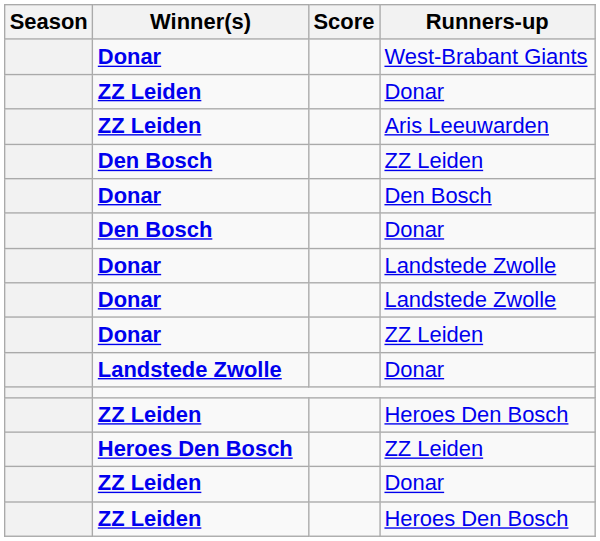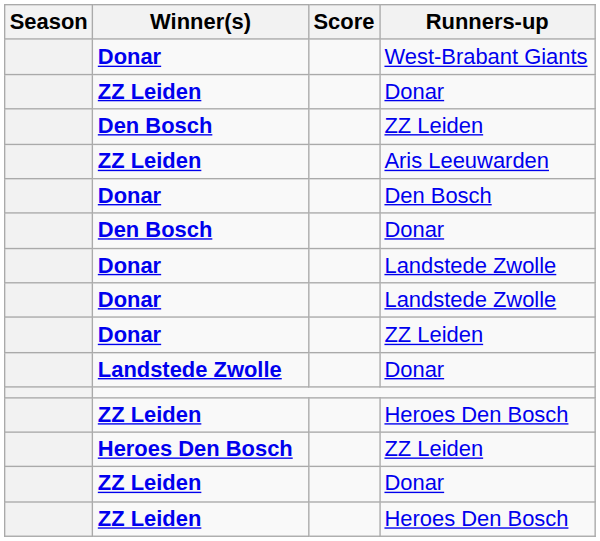rows swapped: Den Bosch / ZZ Leiden <-> Aris Leeuwarden
